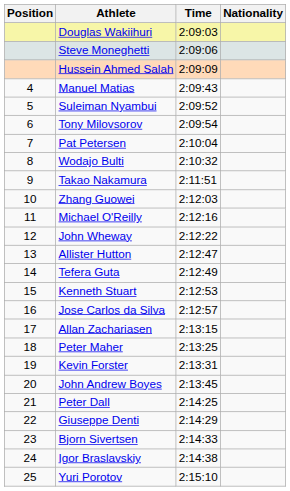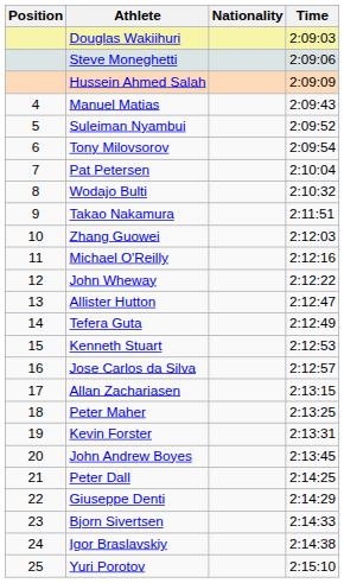columns swapped: Nationality <-> Time
